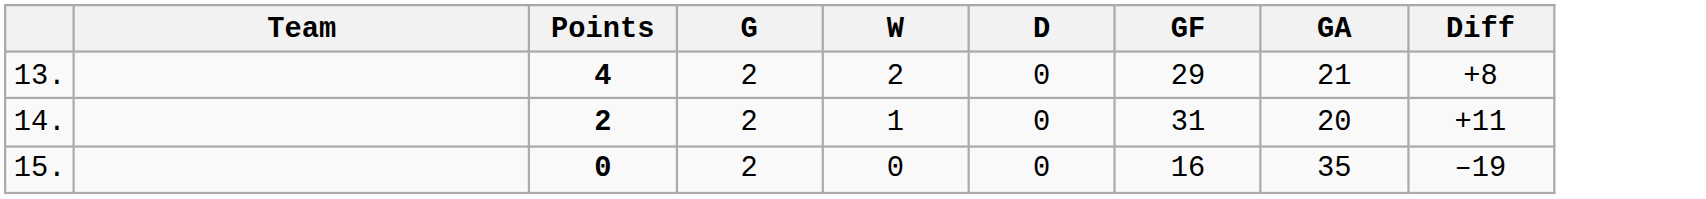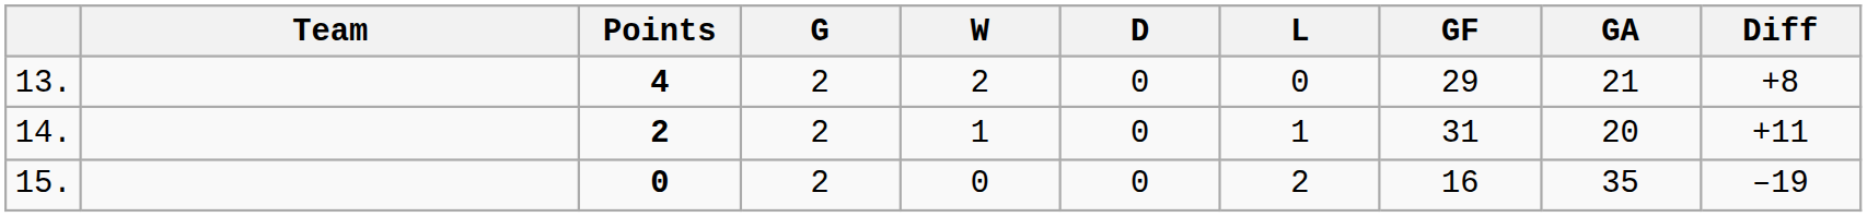+ column: L | 0 | 1 | 2
